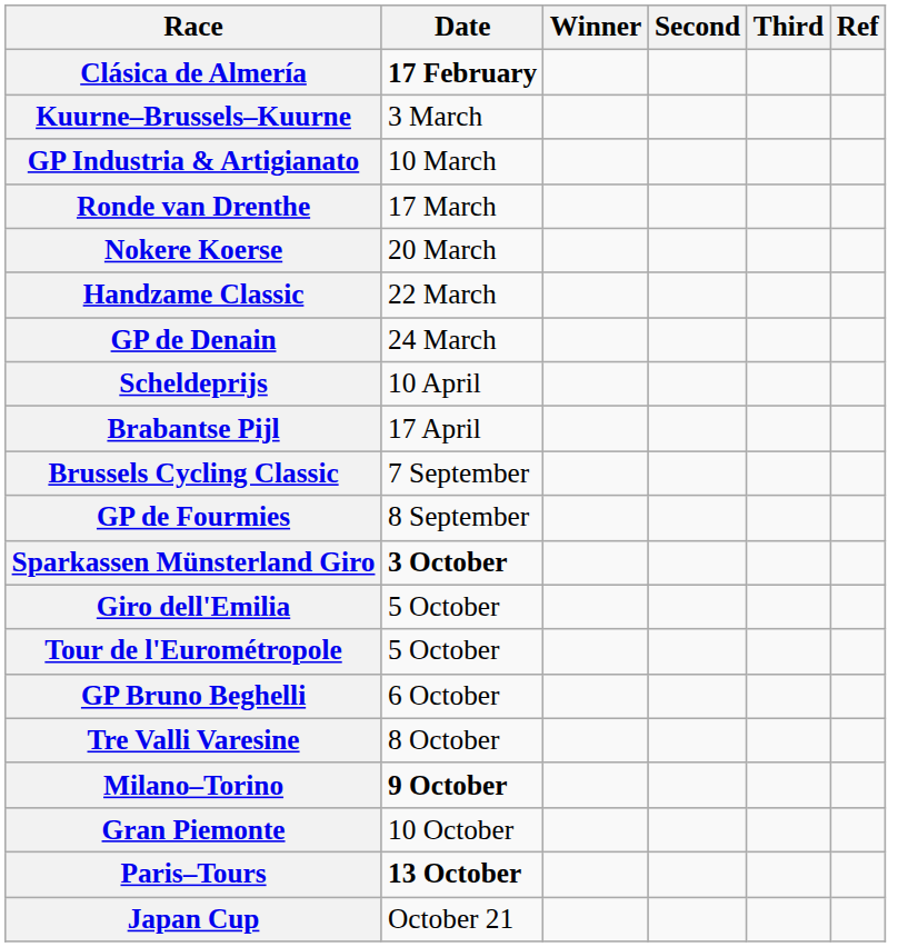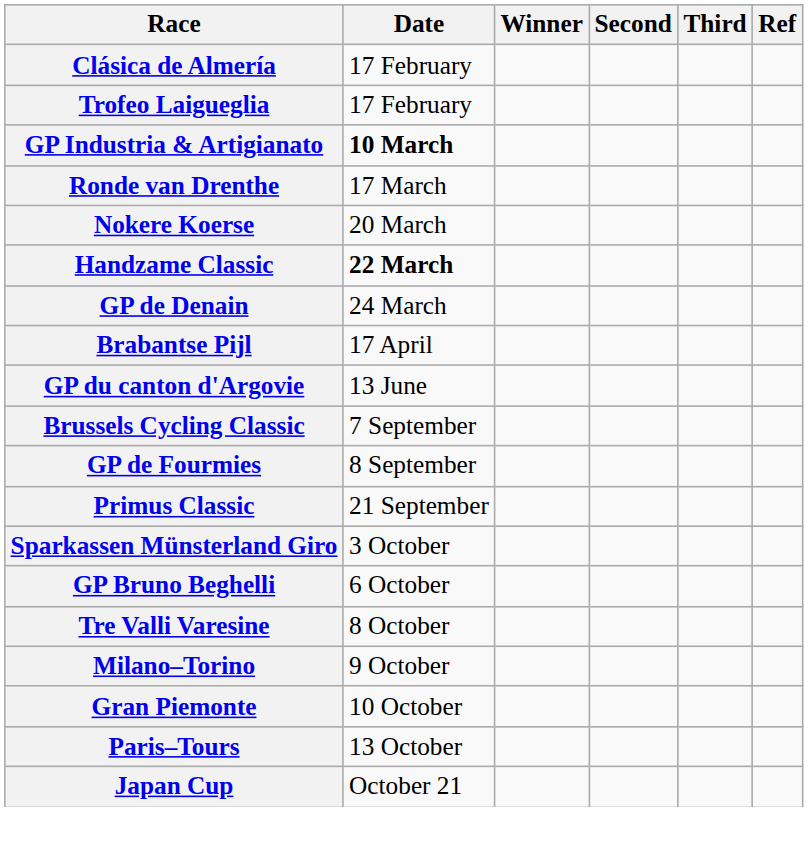Clásica de Almería | Date: bold -> normal
+ row: Trofeo Laigueglia | 17 February
- row: Kuurne–Brussels–Kuurne | 3 March
GP Industria & Artigianato | Date: normal -> bold
Handzame Classic | Date: normal -> bold
- row: Scheldeprijs | 10 April
+ row: GP du canton d'Argovie | 13 June
+ row: Primus Classic | 21 September
Sparkassen Münsterland Giro | Date: bold -> normal
- row: Giro dell'Emilia | 5 October
- row: Tour de l'Eurométropole | 5 October
Milano–Torino | Date: bold -> normal
Paris–Tours | Date: bold -> normal
